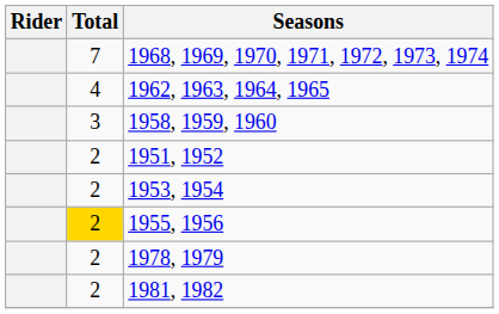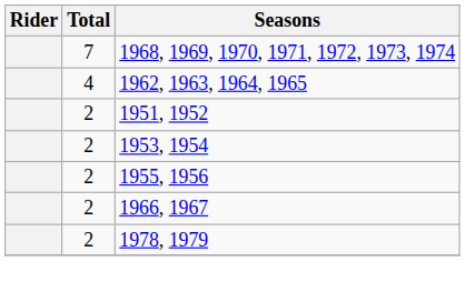- row: 3 | 1958, 1959, 1960
1955, 1956 | Total: gold background -> no background
+ row: 2 | 1966, 1967
- row: 2 | 1981, 1982
